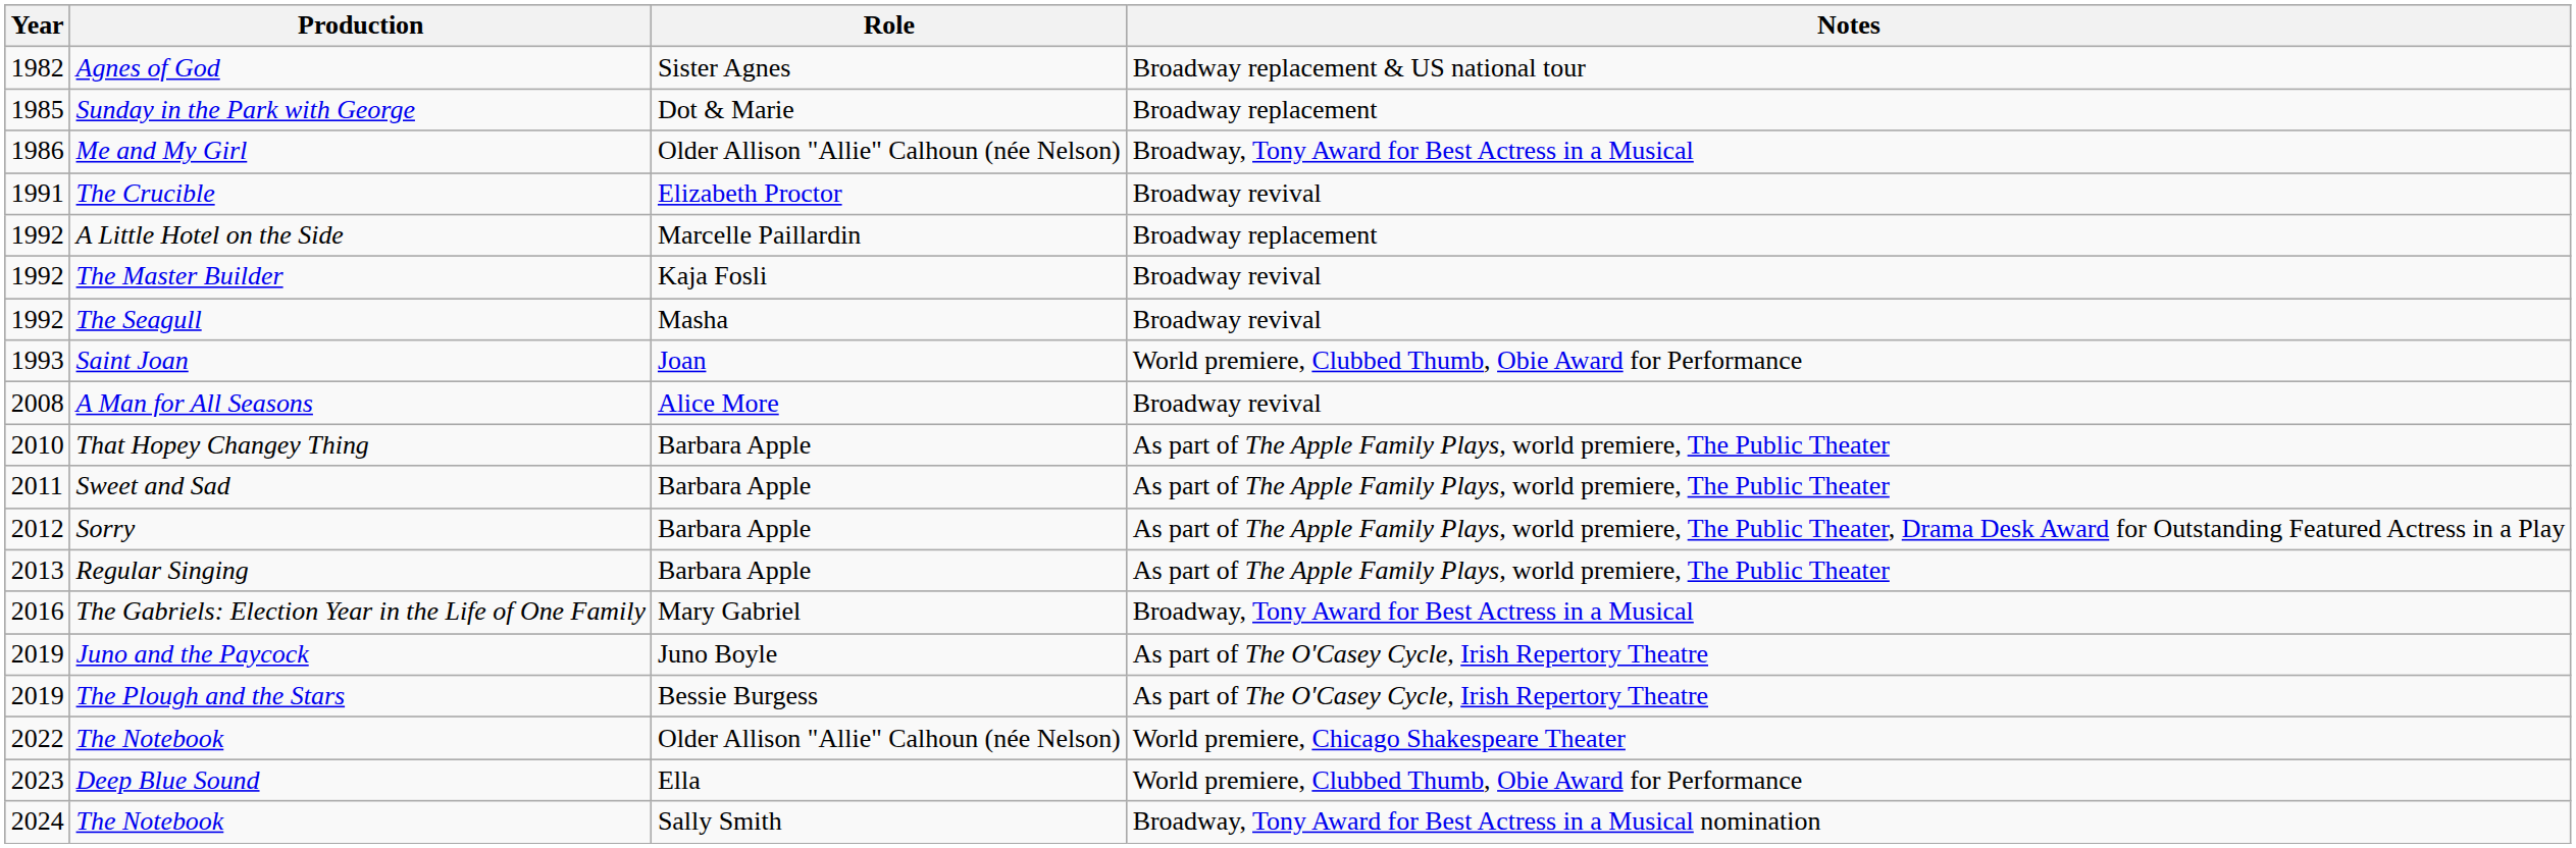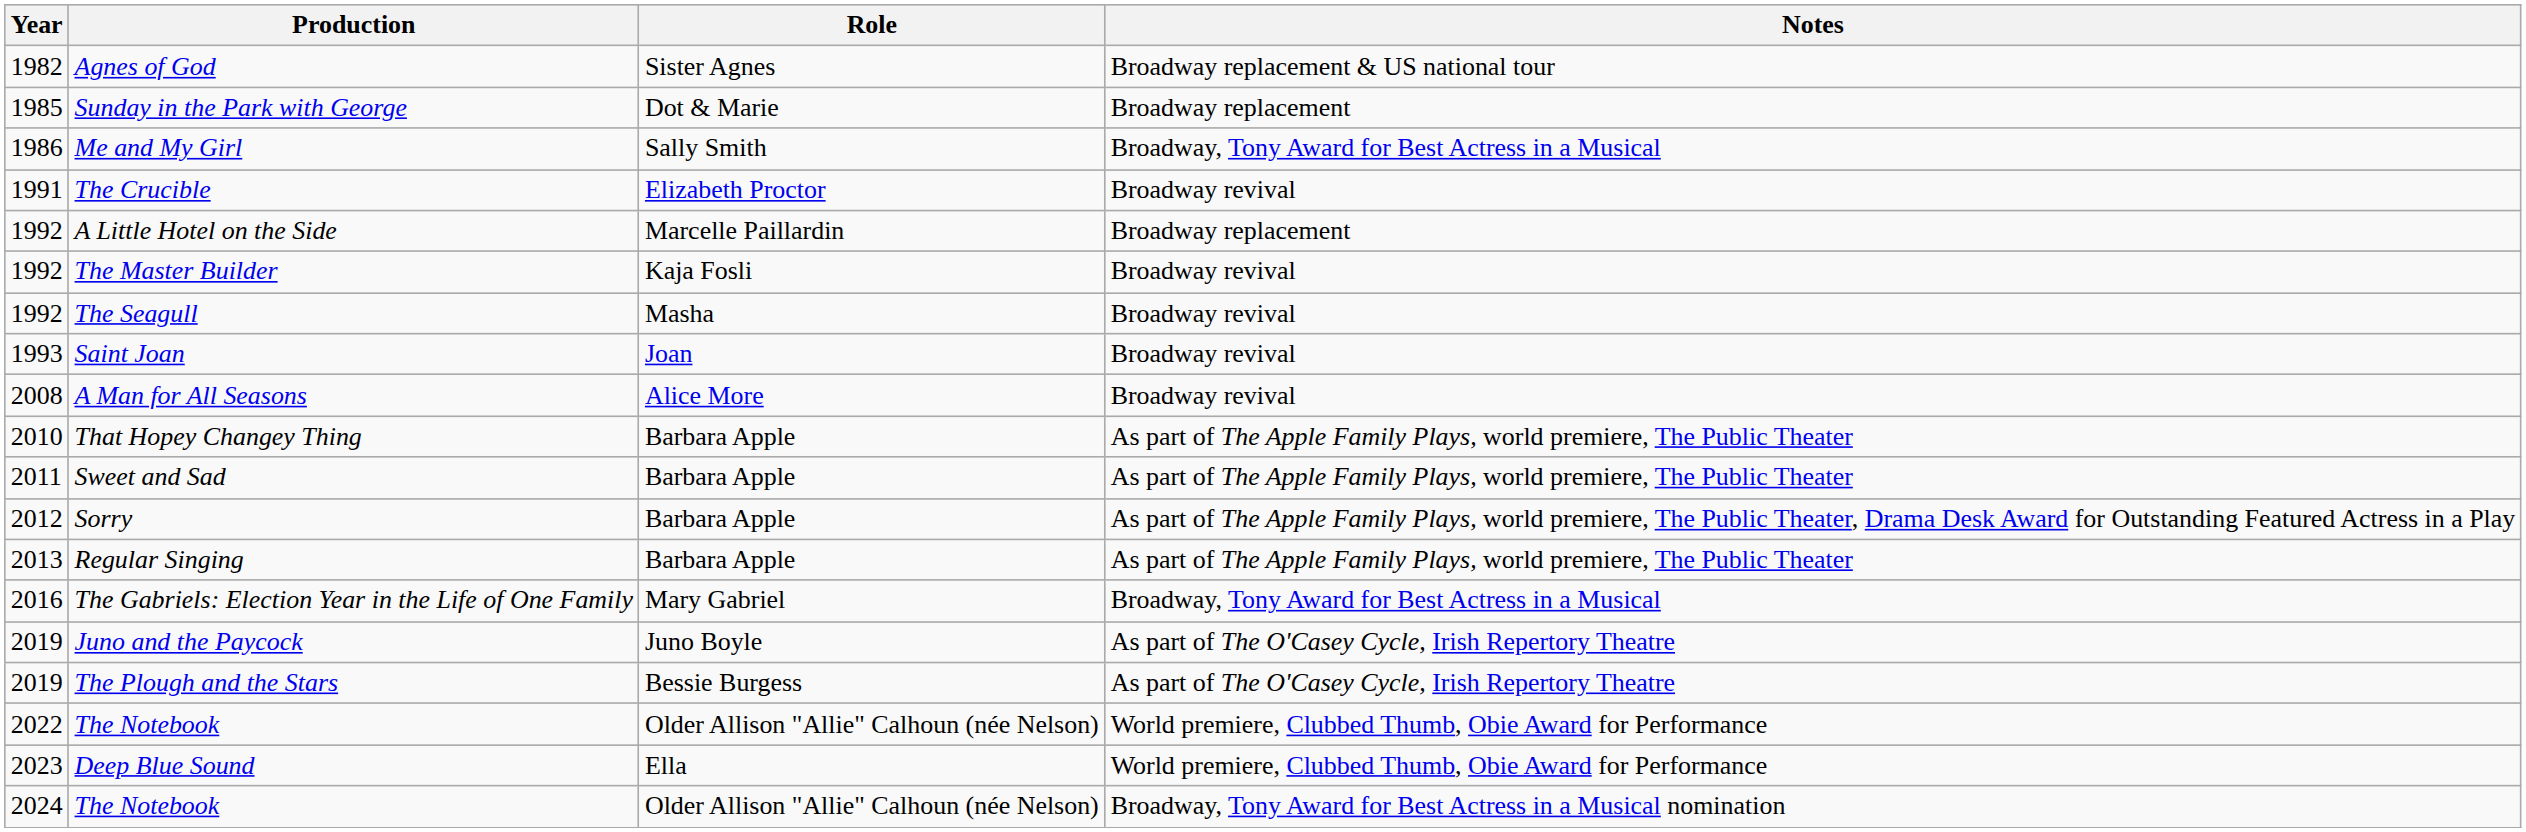Me and My Girl | Role: Older Allison "Allie" Calhoun (née Nelson) -> Sally Smith
Saint Joan | Notes: World premiere, Clubbed Thumb, Obie Award for Performance -> Broadway revival
2022 / The Notebook | Notes: World premiere, Chicago Shakespeare Theater -> World premiere, Clubbed Thumb, Obie Award for Performance
2024 / The Notebook | Role: Sally Smith -> Older Allison "Allie" Calhoun (née Nelson)
